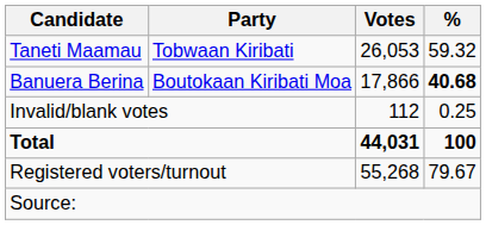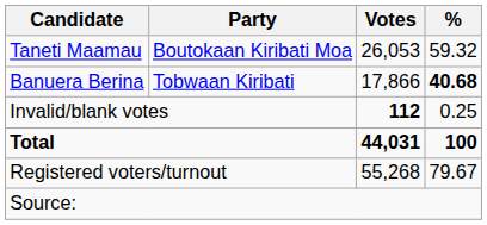Taneti Maamau | Party: Tobwaan Kiribati -> Boutokaan Kiribati Moa
Banuera Berina | Party: Boutokaan Kiribati Moa -> Tobwaan Kiribati
Invalid/blank votes | Votes: normal -> bold
